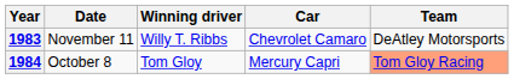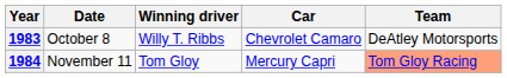1983 | Date: November 11 -> October 8
1984 | Date: October 8 -> November 11
